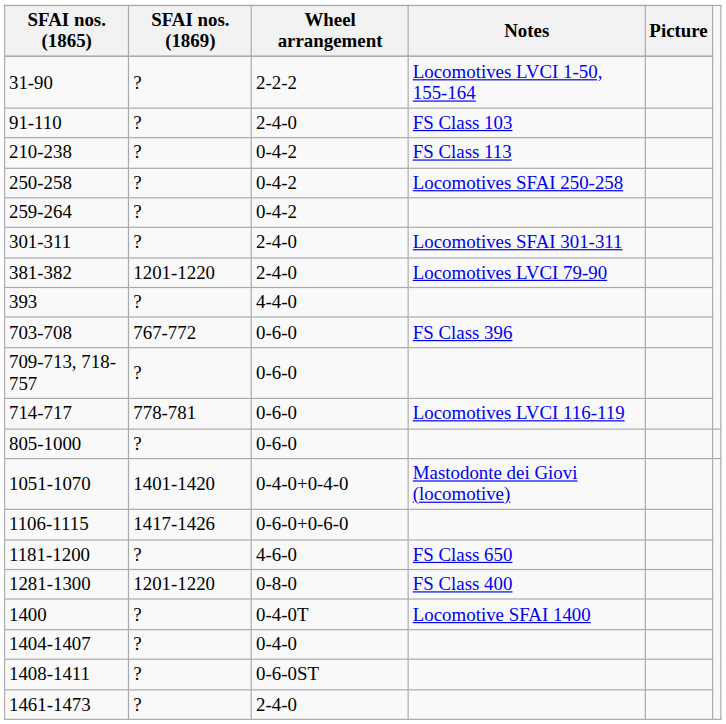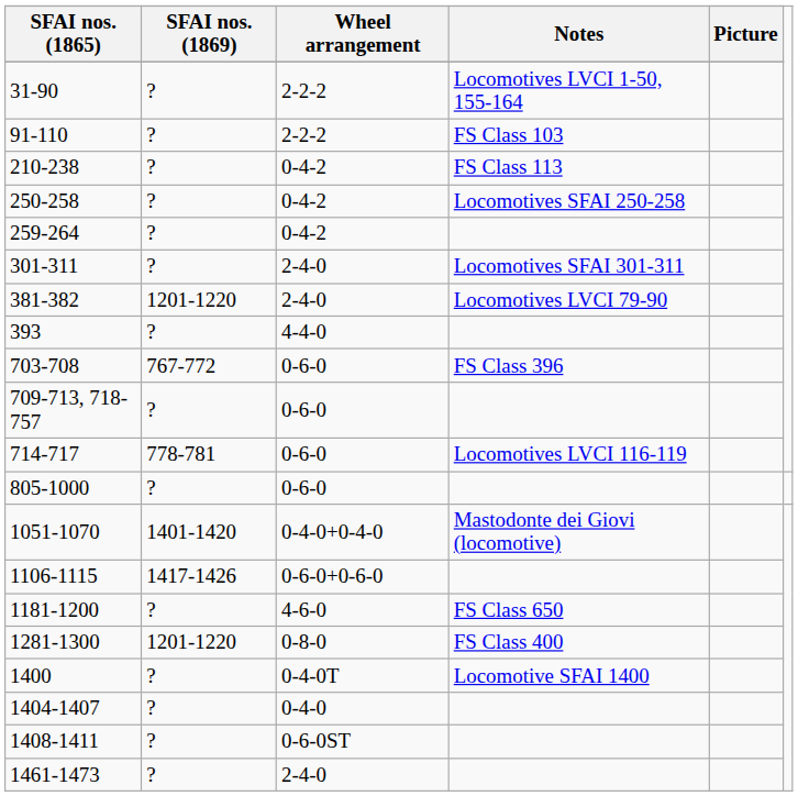91-110 | Wheel arrangement: 2-4-0 -> 2-2-2
